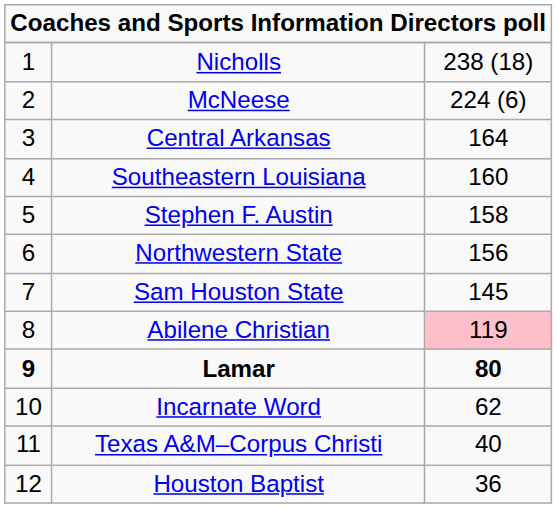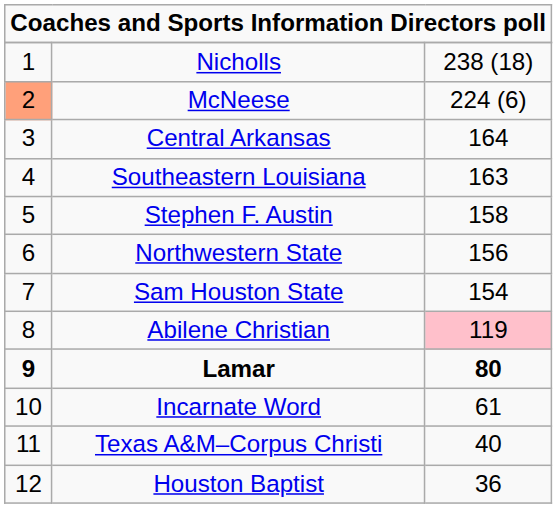McNeese | column 1: no background -> lightsalmon background
Southeastern Louisiana | column 3: 160 -> 163
Sam Houston State | column 3: 145 -> 154
Incarnate Word | column 3: 62 -> 61
